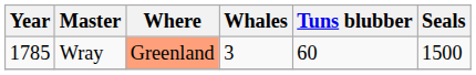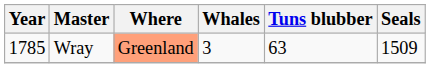Wray | Tuns blubber: 60 -> 63
Wray | Seals: 1500 -> 1509
